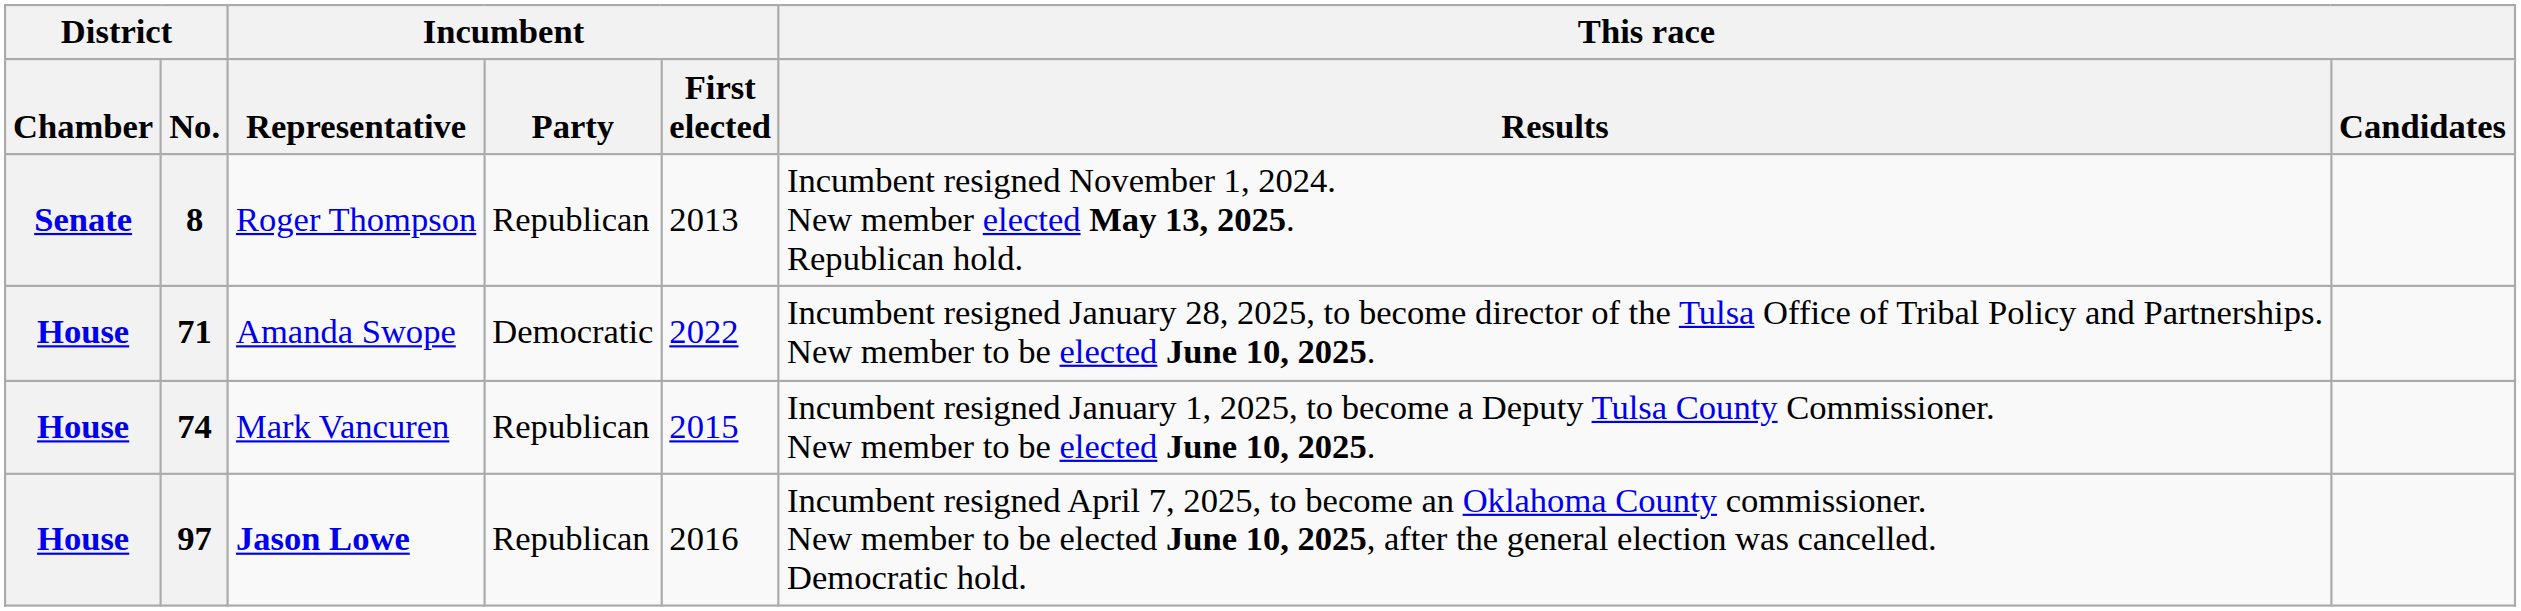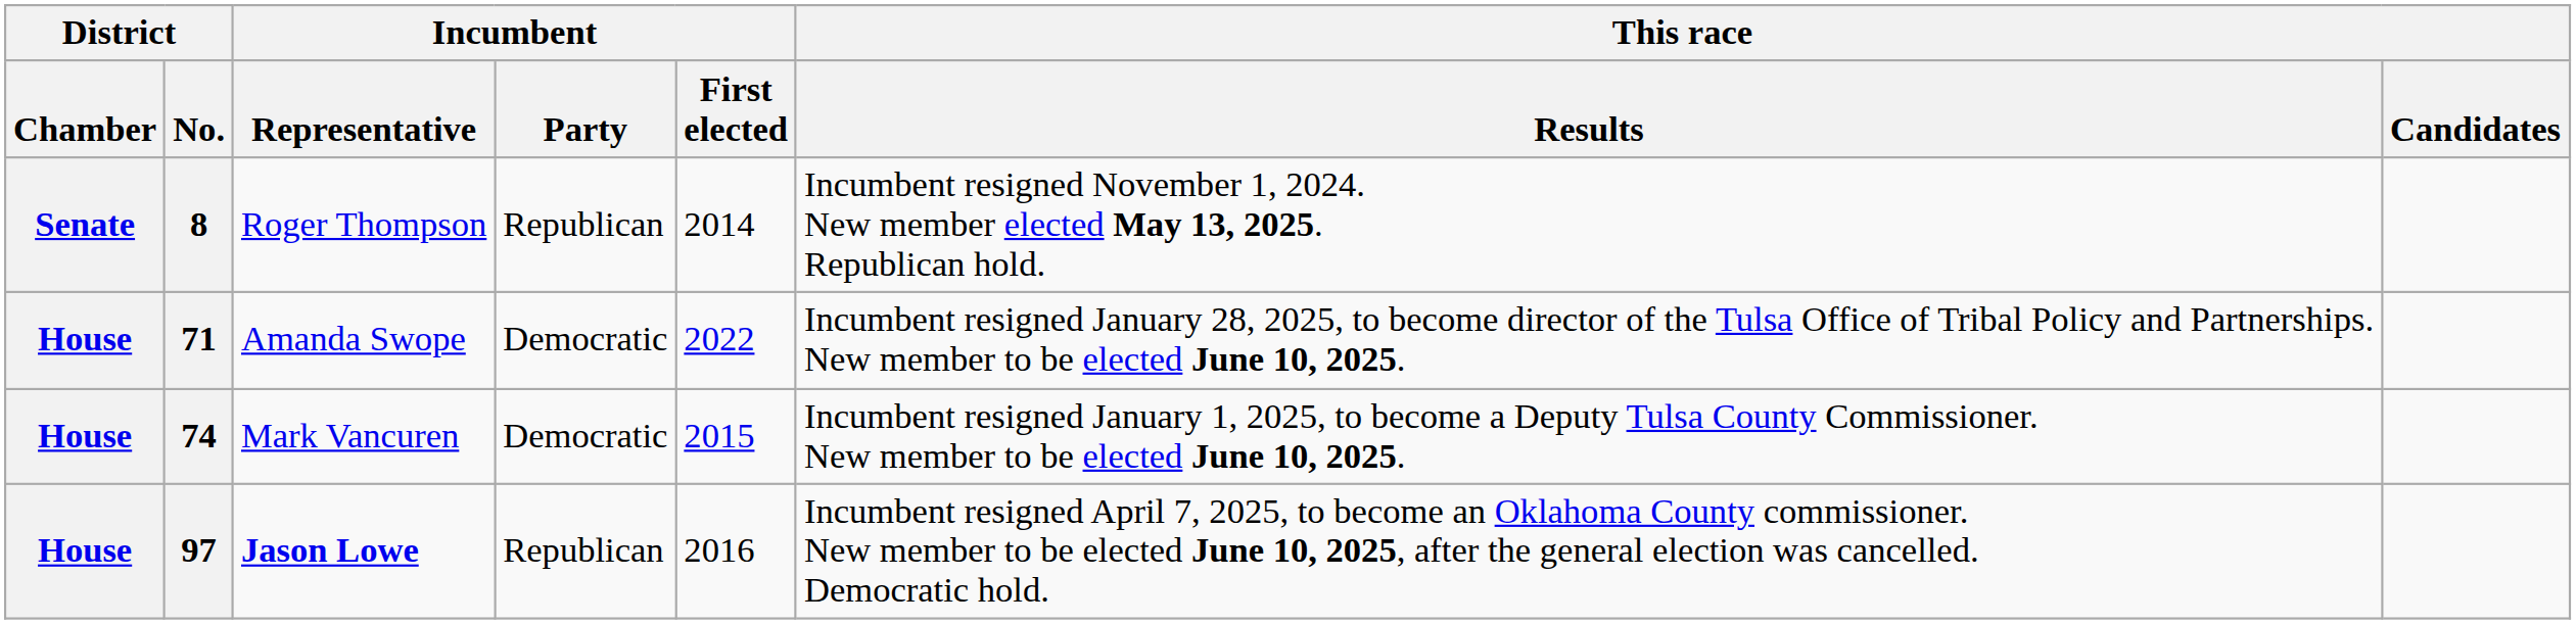8 | Incumbent / First elected: 2013 -> 2014
74 | Incumbent / Party: Republican -> Democratic
